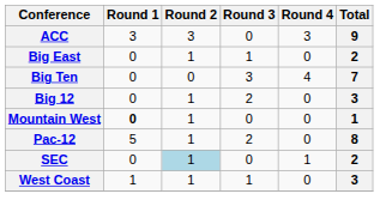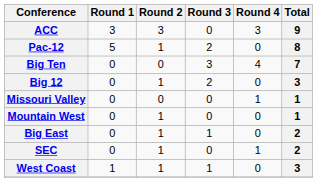rows swapped: Big East <-> Pac-12
+ row: Missouri Valley | 0 | 0 | 0 | 1 | 1
Mountain West | Round 1: bold -> normal
SEC | Round 2: lightblue background -> no background
